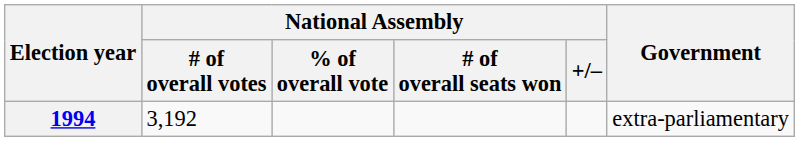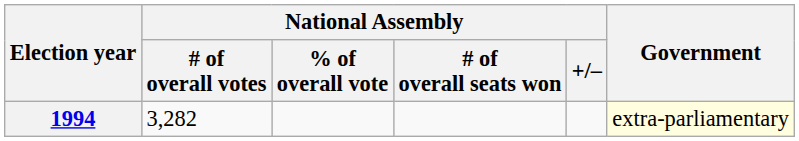1994 | National Assembly / # of overall votes: 3,192 -> 3,282
1994 | Government: no background -> lightyellow background
